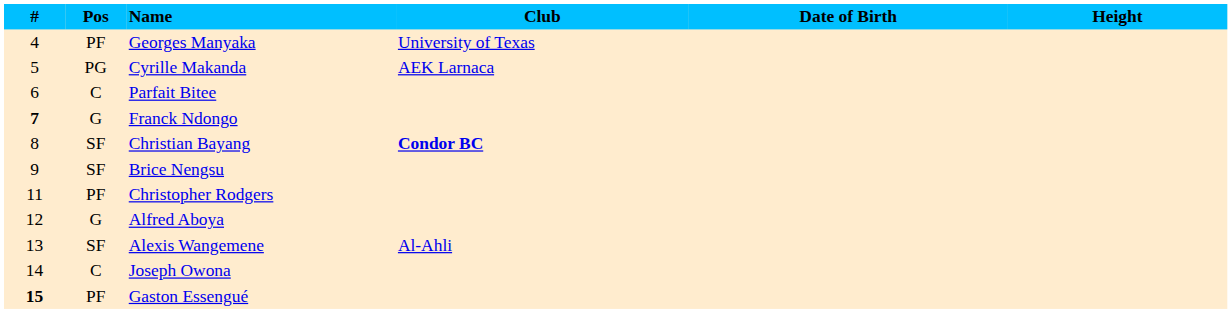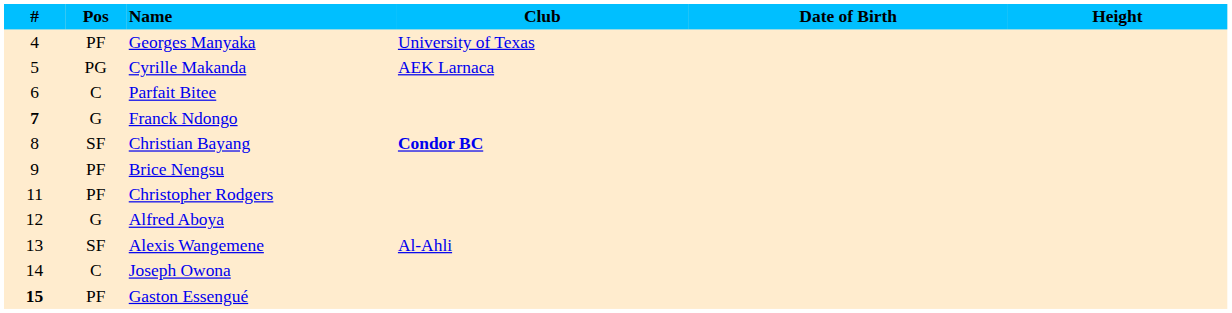Brice Nengsu | Pos: SF -> PF
